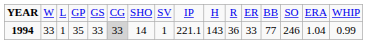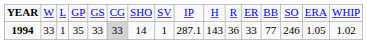1994 | column 9: 221.1 -> 287.1
1994 | column 15: 1.04 -> 1.05
1994 | column 16: 0.99 -> 1.02
